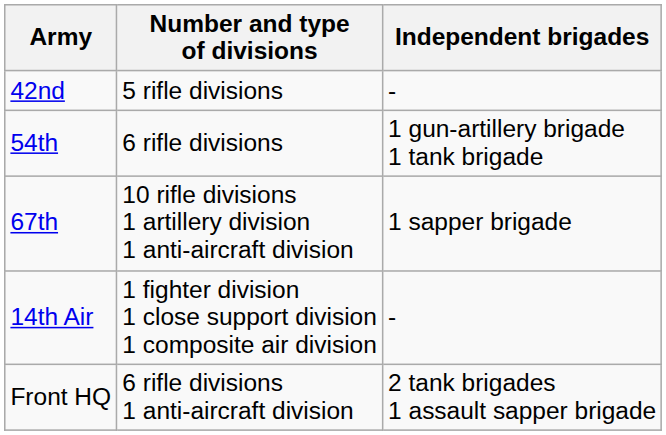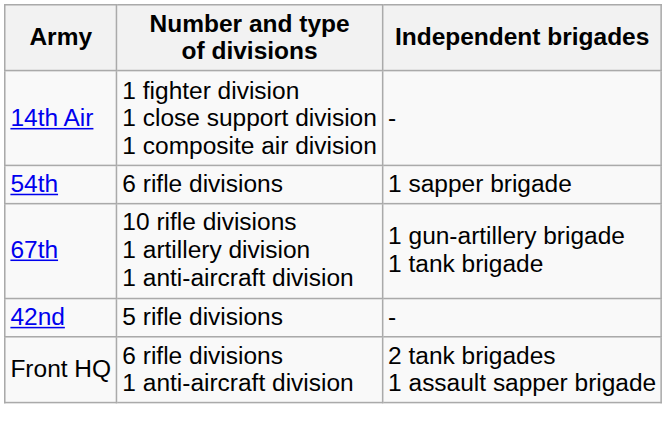rows swapped: 42nd <-> 14th Air
54th | Independent brigades: 1 gun-artillery brigade 1 tank brigade -> 1 sapper brigade
67th | Independent brigades: 1 sapper brigade -> 1 gun-artillery brigade 1 tank brigade
